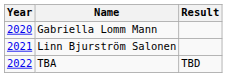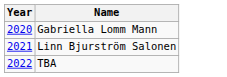- column: Result | TBD
